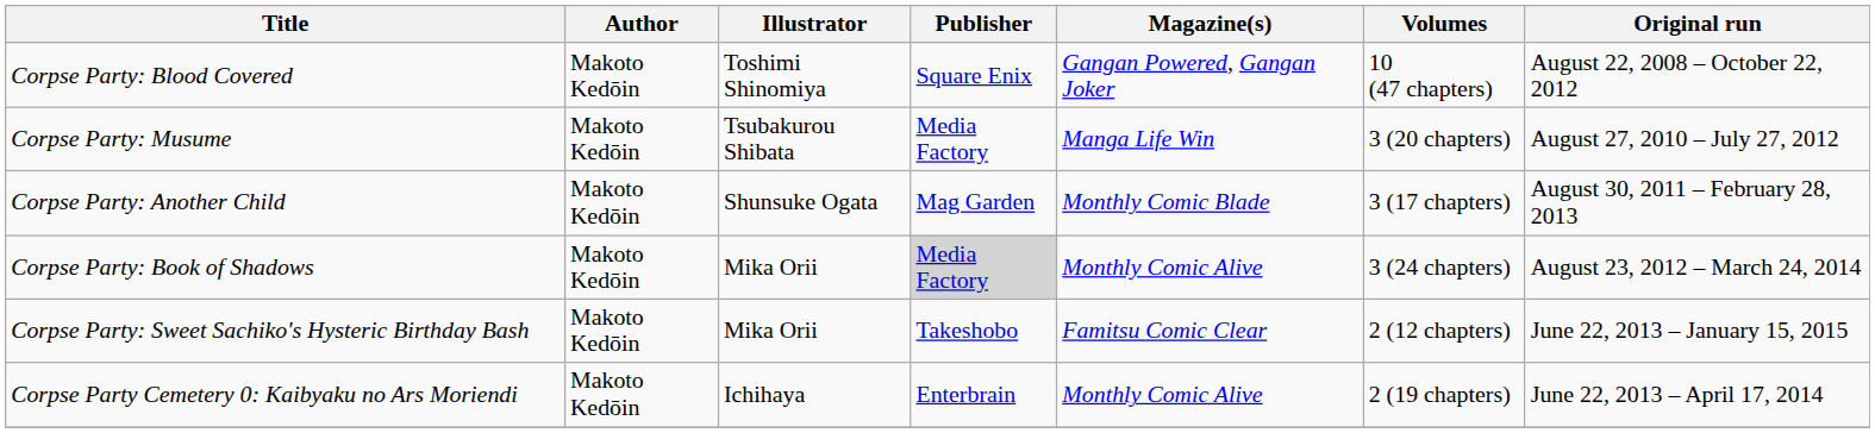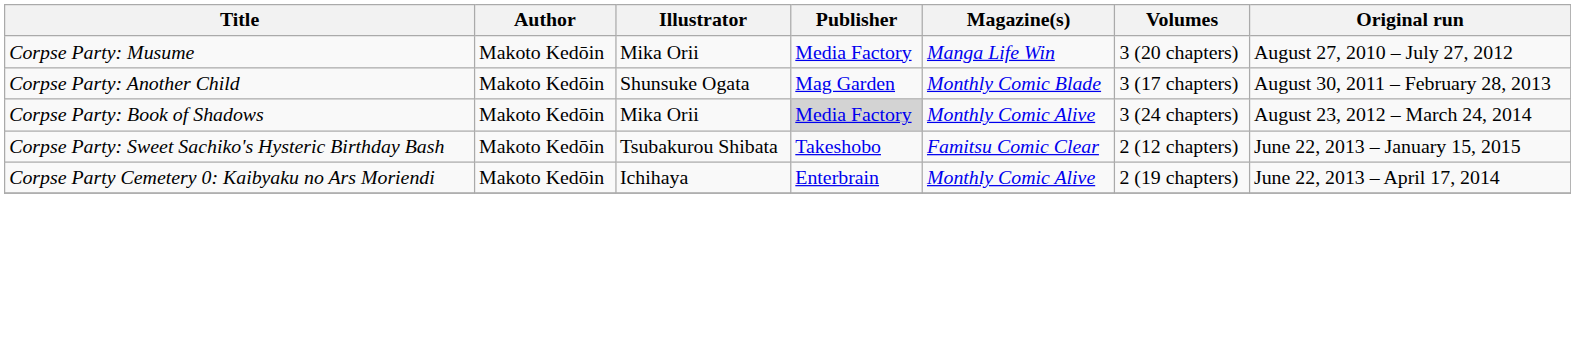- row: Corpse Party: Blood Covered | Makoto Kedōin | Toshimi Shinomiya | Square Enix | Gangan Powered, Gangan Joker | 10 (47 chapters) | August 22, 2008 – October 22, 2012
Corpse Party: Musume | Illustrator: Tsubakurou Shibata -> Mika Orii
Corpse Party: Sweet Sachiko's Hysteric Birthday Bash | Illustrator: Mika Orii -> Tsubakurou Shibata
